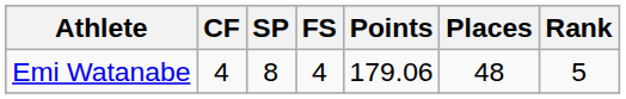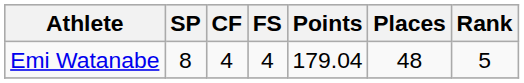columns swapped: CF <-> SP
Emi Watanabe | Points: 179.06 -> 179.04
